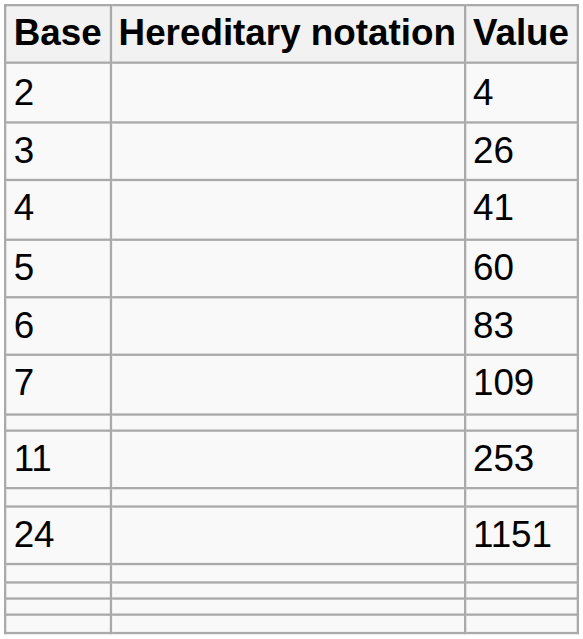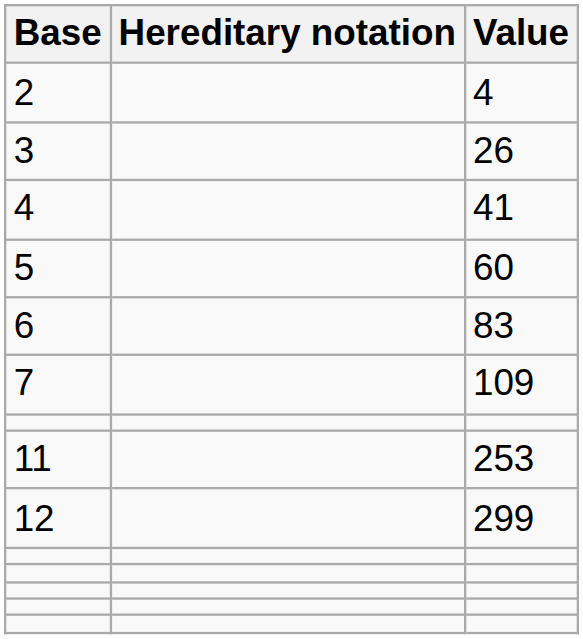+ row: 12 | 299
- row: 24 | 1151
